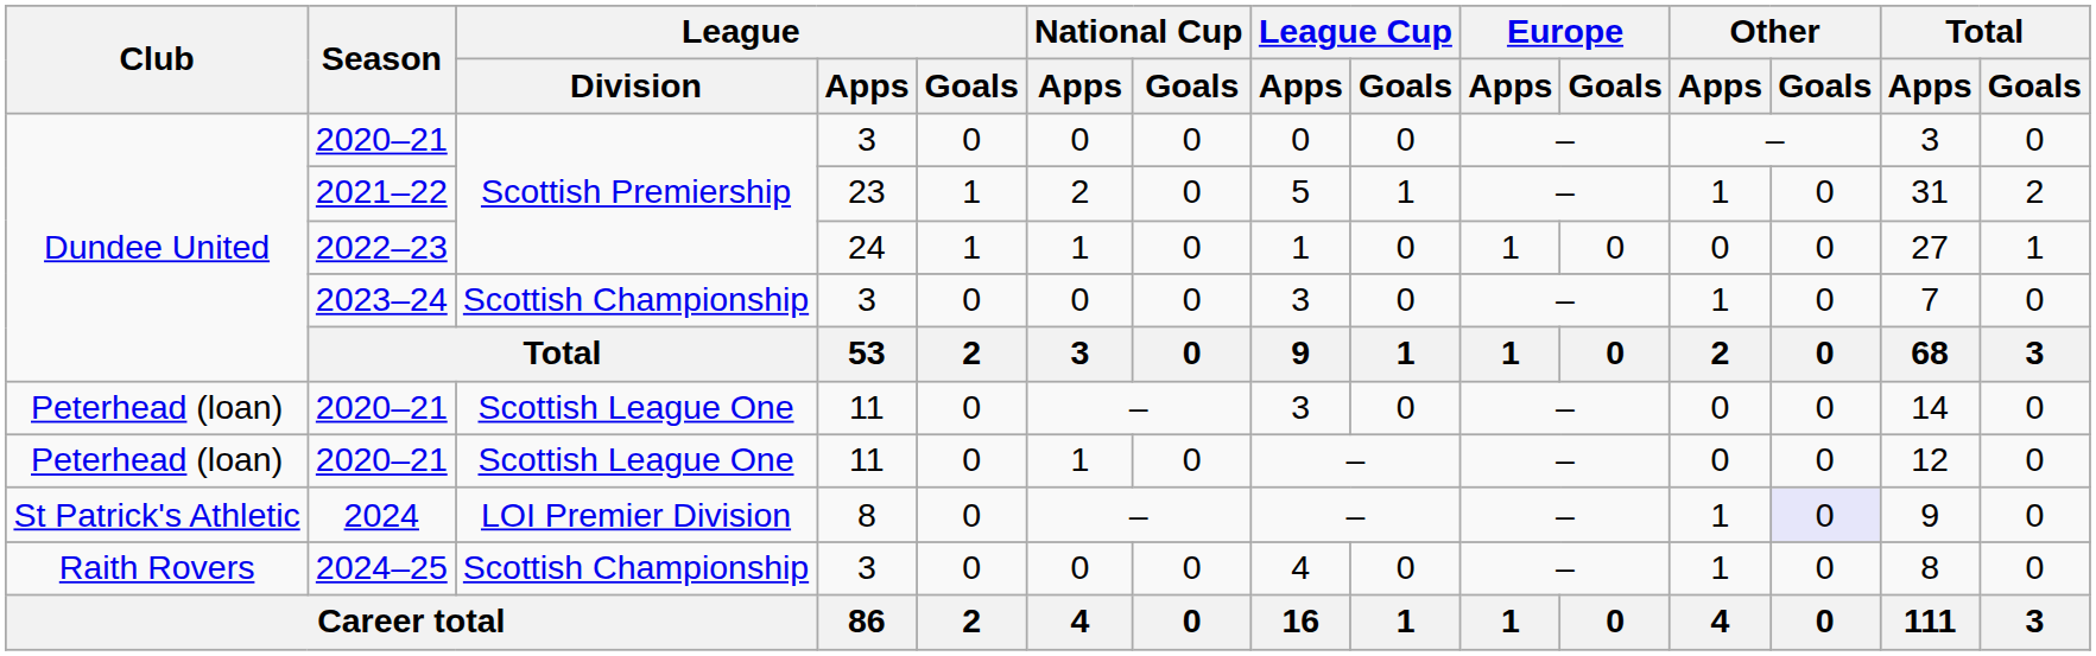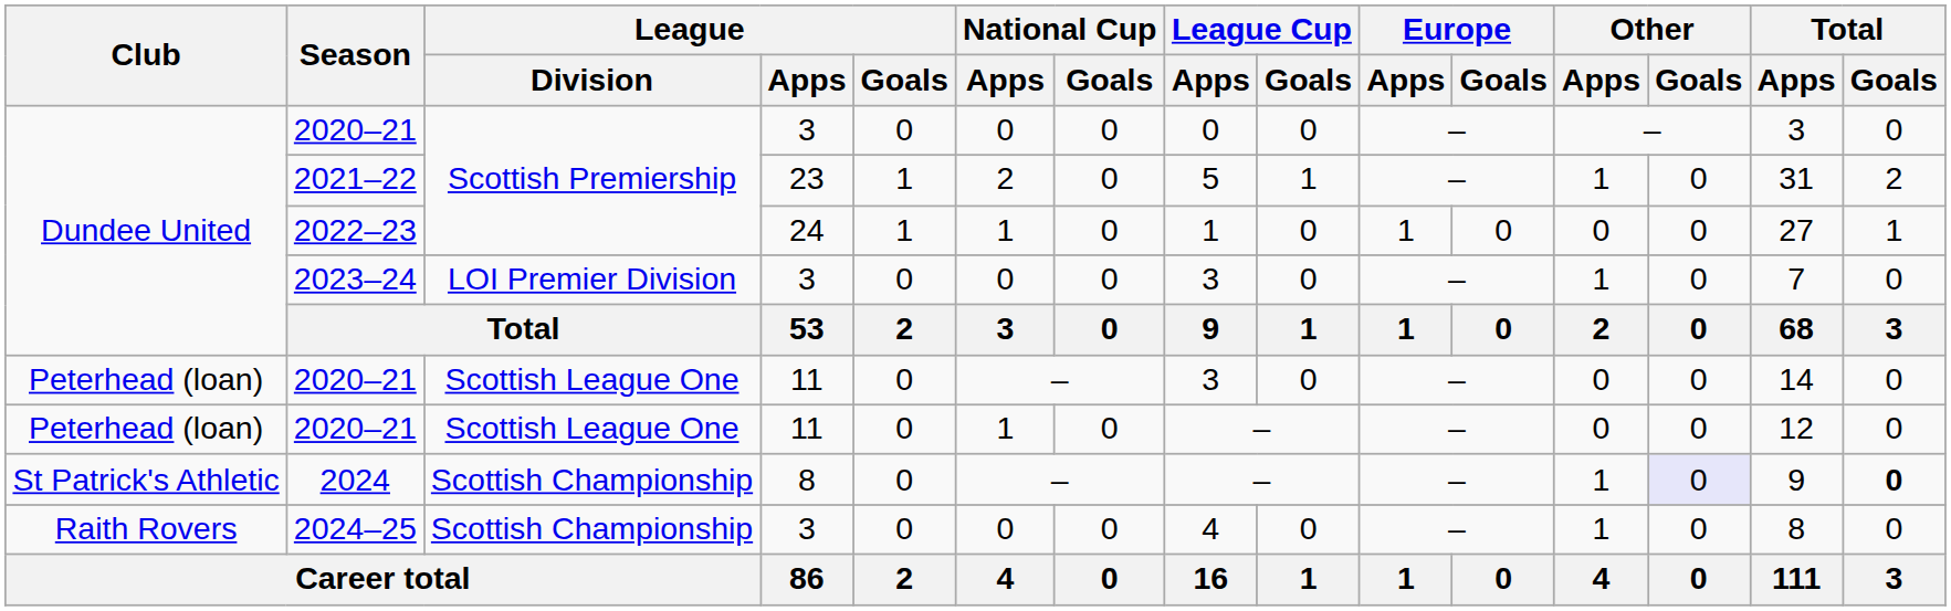2023–24 | League / Division: Scottish Championship -> LOI Premier Division
2024 | League / Division: LOI Premier Division -> Scottish Championship
2024 | Total / Goals: normal -> bold
